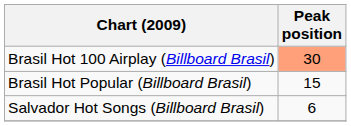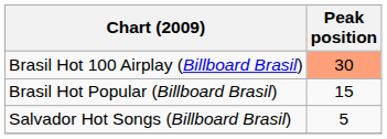Salvador Hot Songs (Billboard Brasil) | Peak position: 6 -> 5
